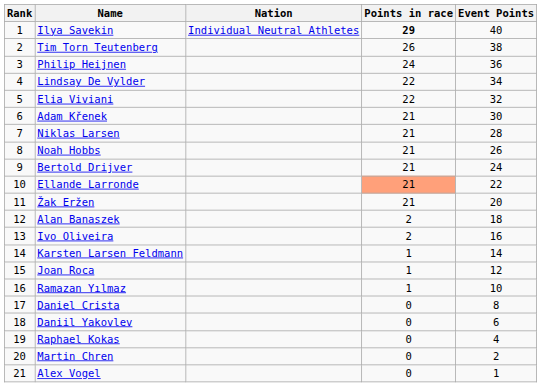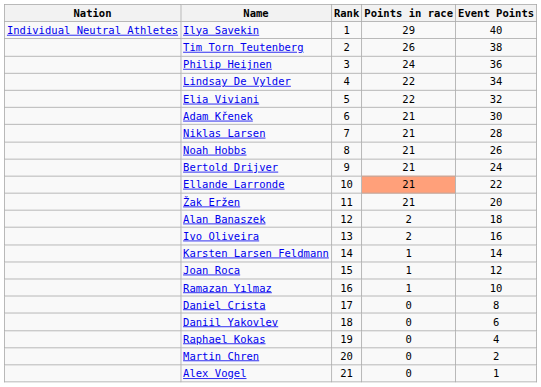columns swapped: Rank <-> Nation
Ilya Savekin | Points in race: bold -> normal
